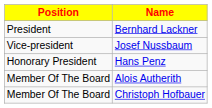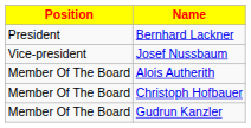- row: Honorary President | Hans Penz
+ row: Member Of The Board | Gudrun Kanzler
